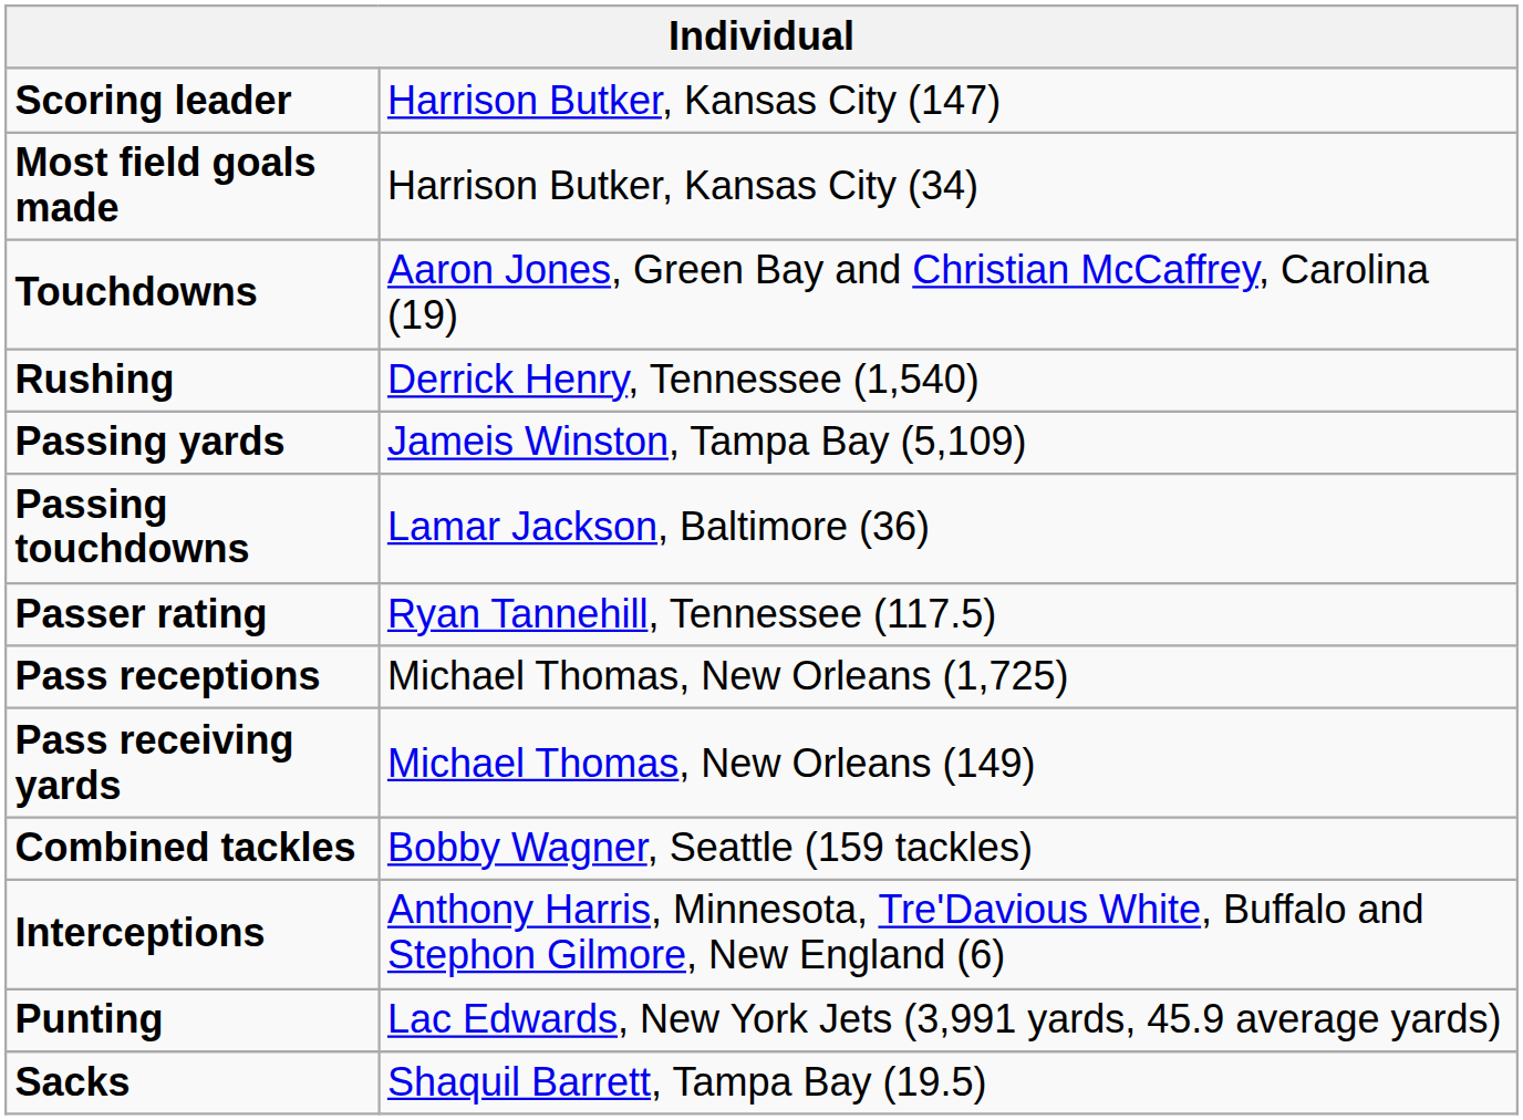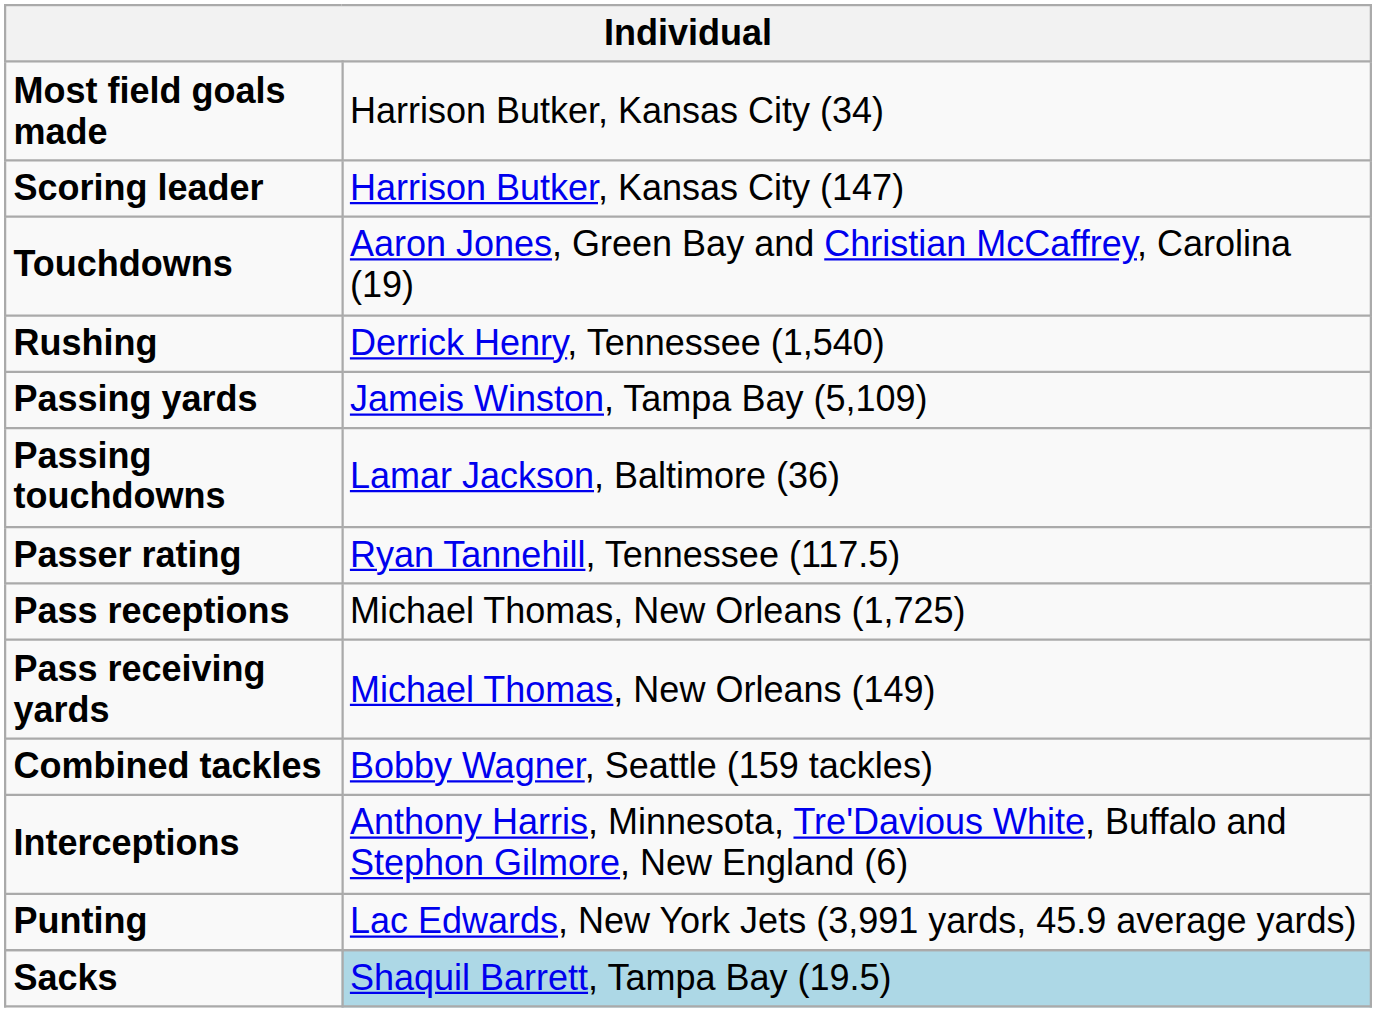rows swapped: Scoring leader <-> Most field goals made
Sacks | column 2: no background -> lightblue background
